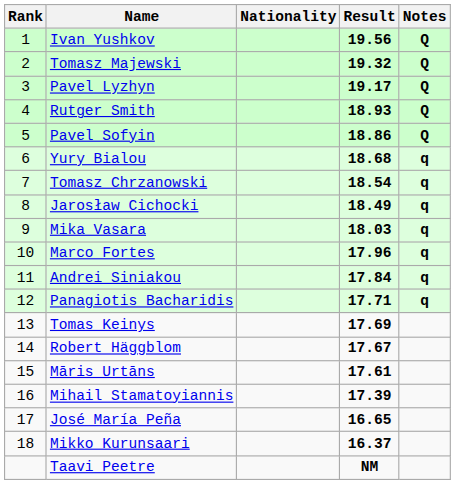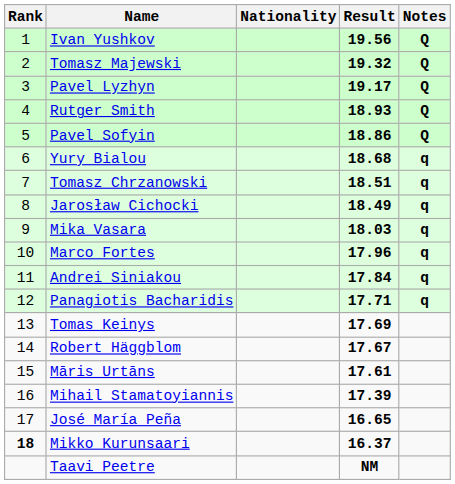Tomasz Chrzanowski | Result: 18.54 -> 18.51
Mikko Kurunsaari | Rank: normal -> bold
